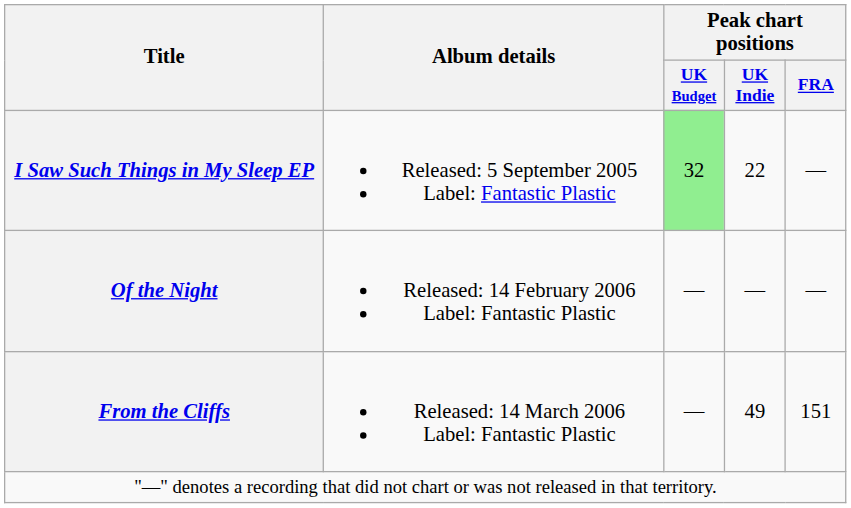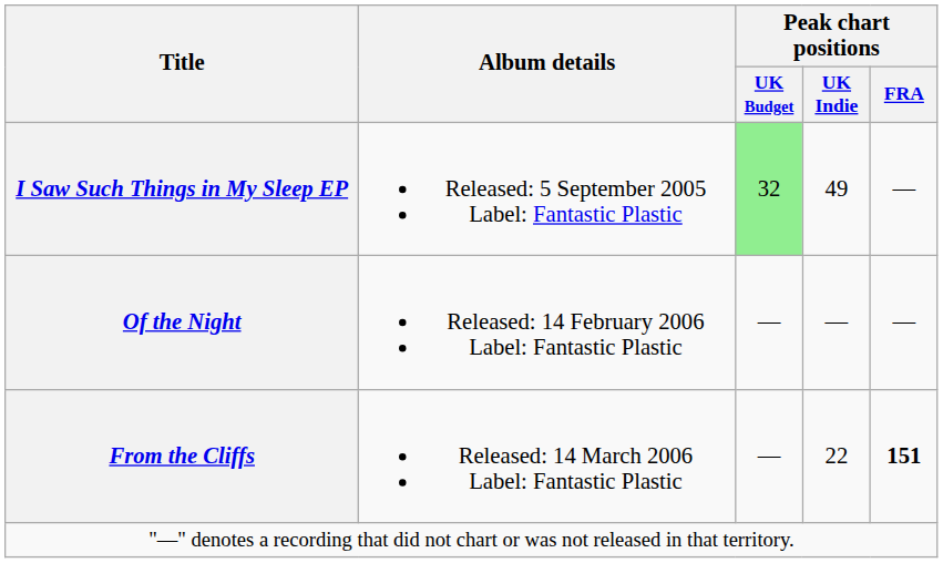I Saw Such Things in My Sleep EP | Peak chart positions / UK Indie: 22 -> 49
From the Cliffs | Peak chart positions / UK Indie: 49 -> 22
From the Cliffs | Peak chart positions / FRA: normal -> bold
